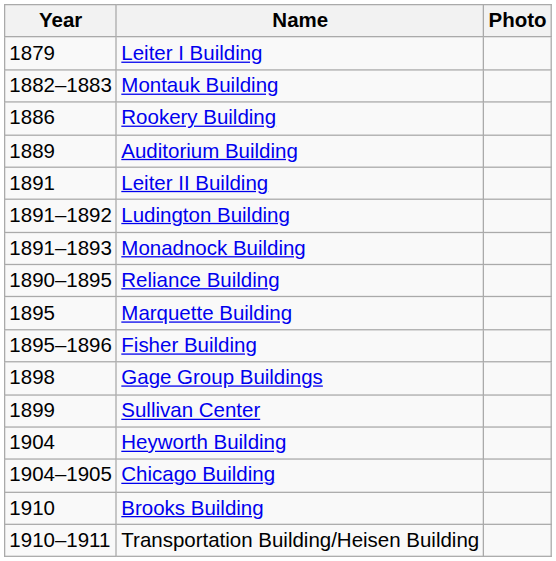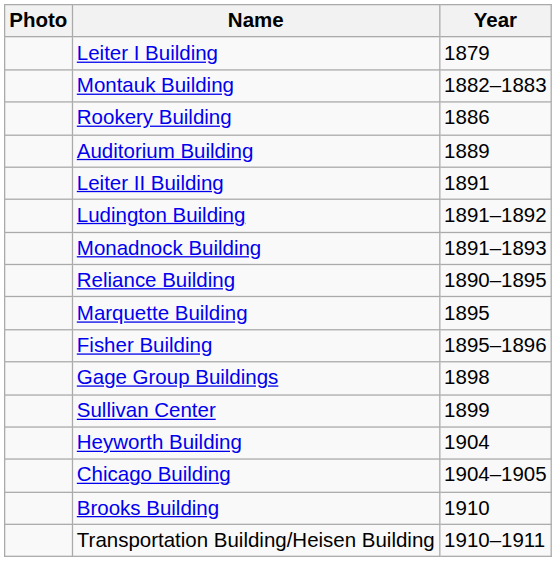columns swapped: Photo <-> Year
